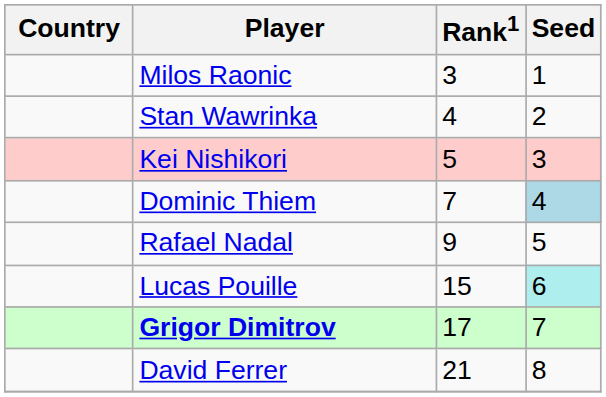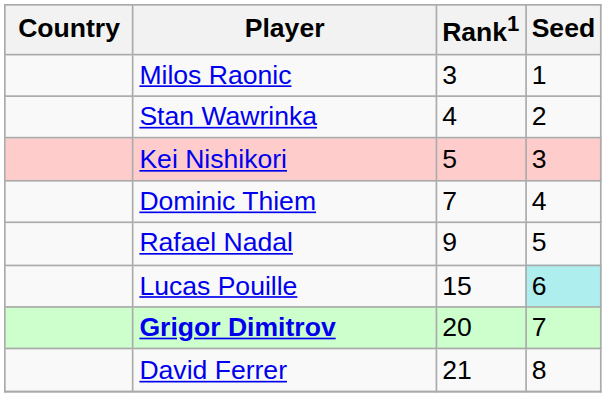Dominic Thiem | Seed: lightblue background -> no background
Grigor Dimitrov | Rank1: 17 -> 20
